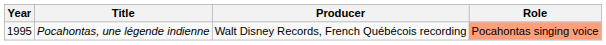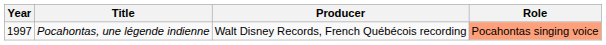Pocahontas, une légende indienne | Year: 1995 -> 1997
